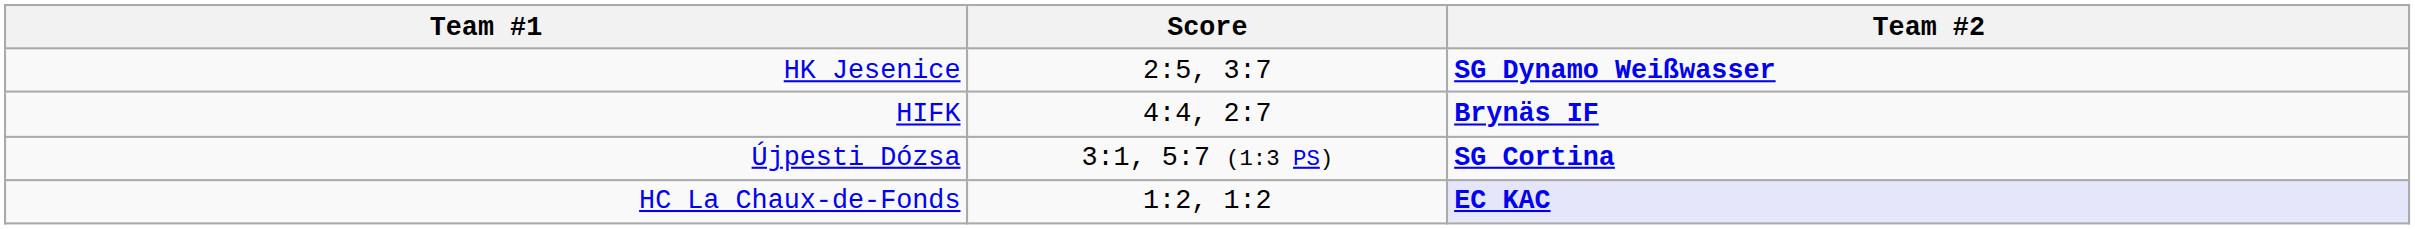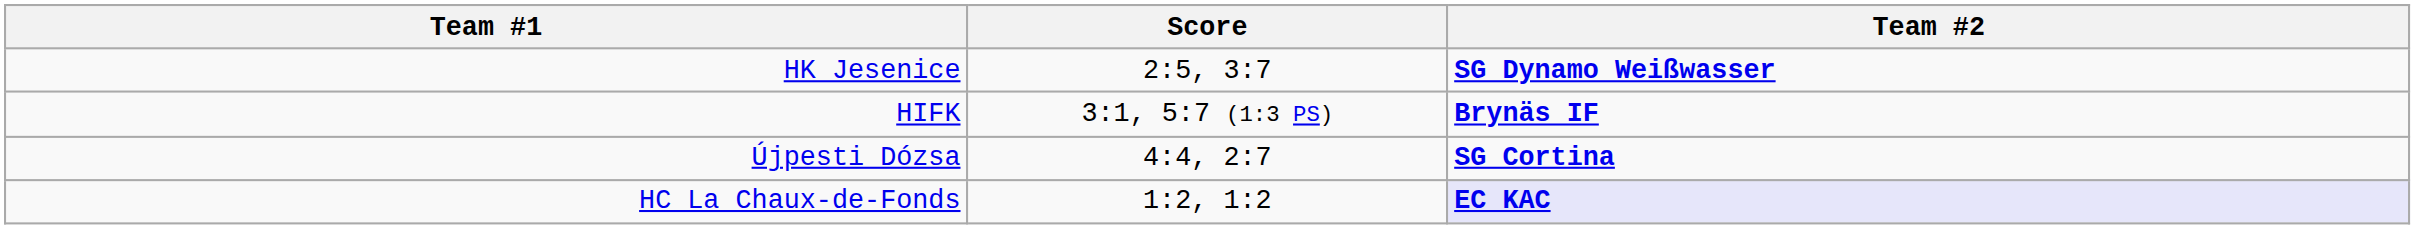HIFK | Score: 4:4, 2:7 -> 3:1, 5:7 (1:3 PS)
Újpesti Dózsa | Score: 3:1, 5:7 (1:3 PS) -> 4:4, 2:7
